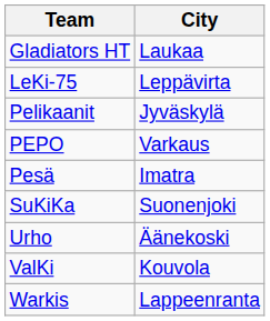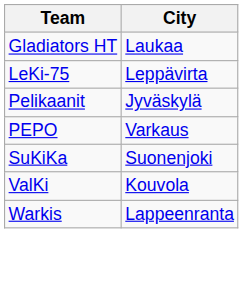- row: Pesä | Imatra
- row: Urho | Äänekoski
